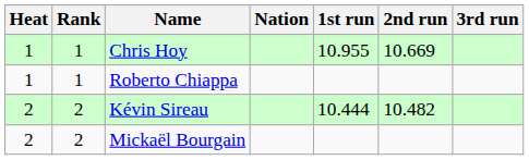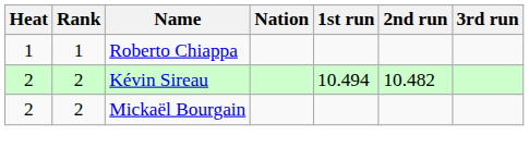- row: 1 | 1 | Chris Hoy | 10.955 | 10.669
Kévin Sireau | 1st run: 10.444 -> 10.494
